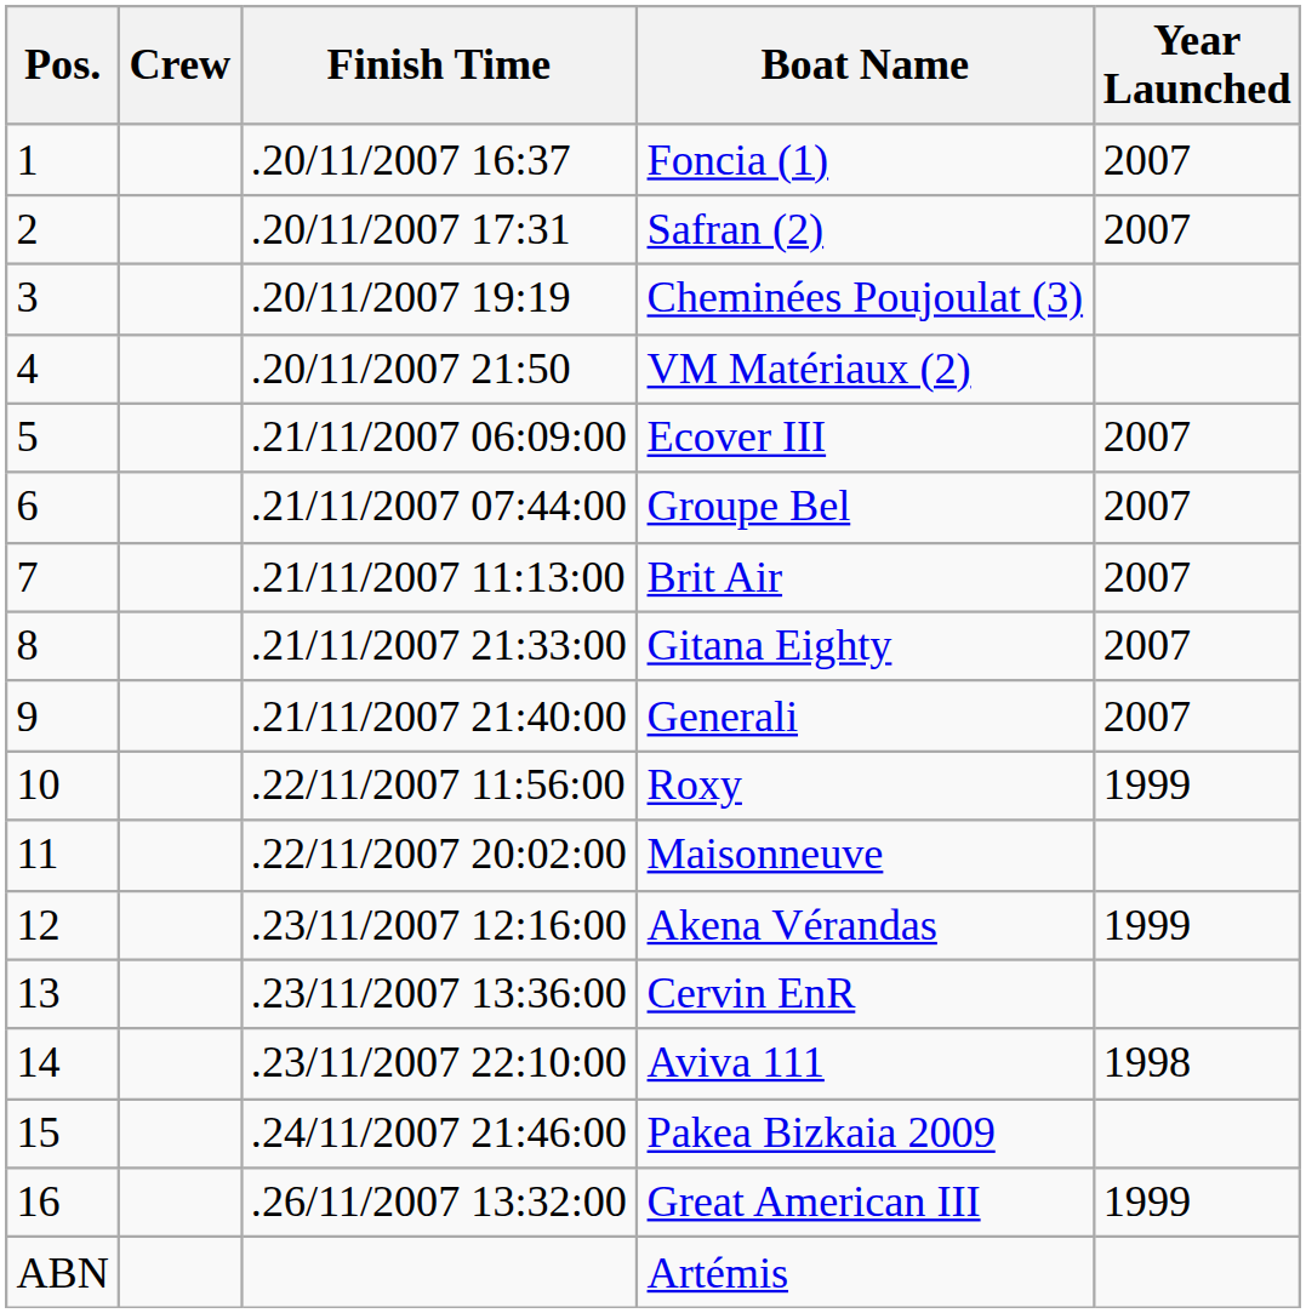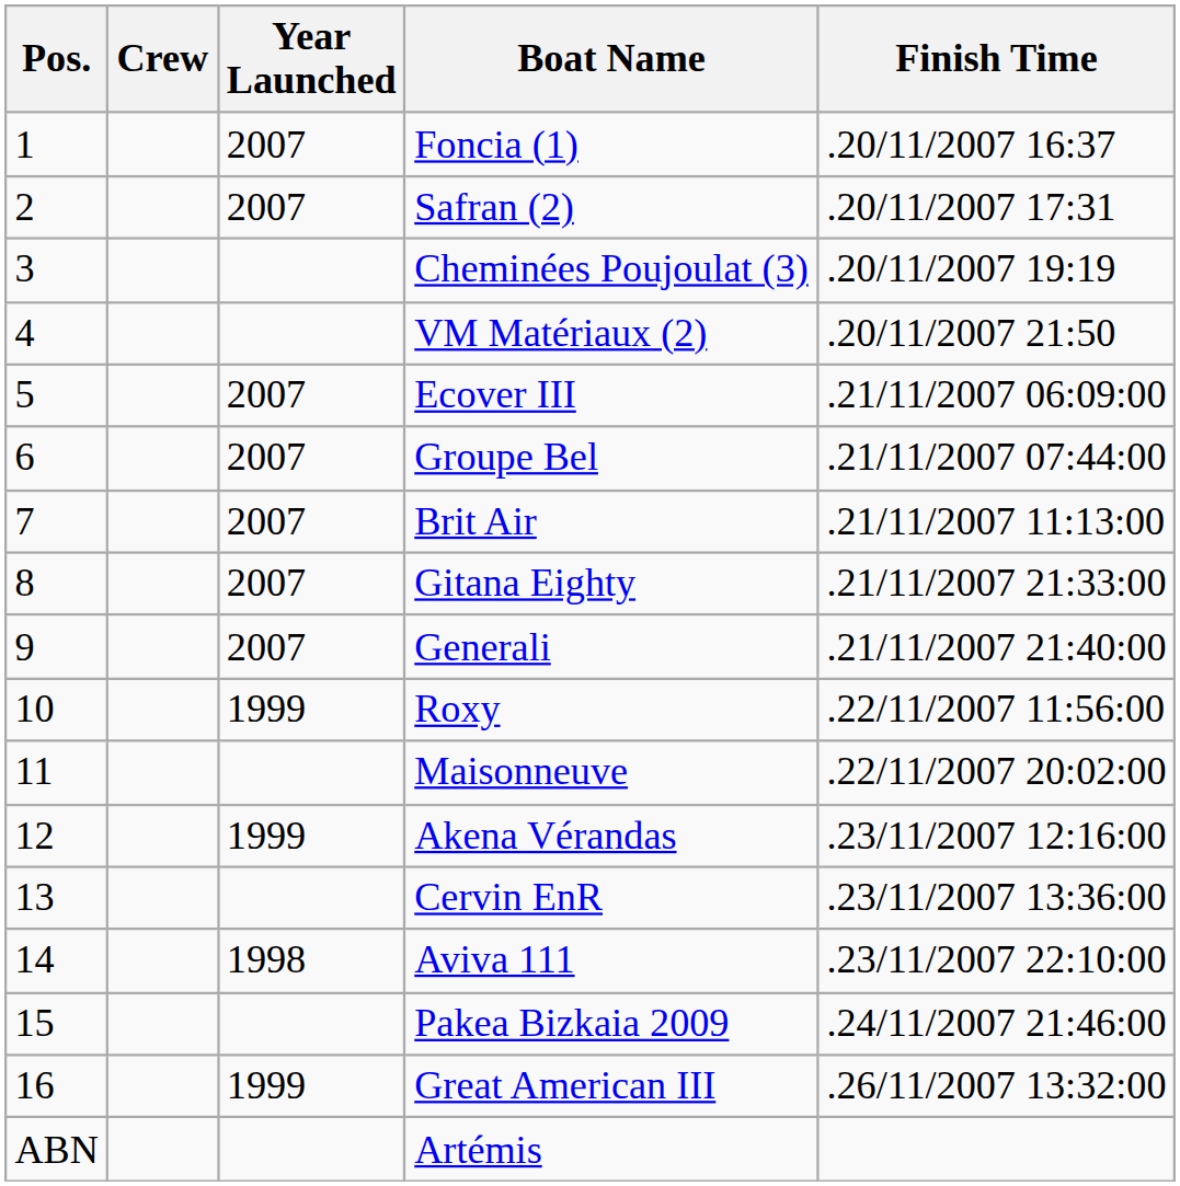columns swapped: Year Launched <-> Finish Time
